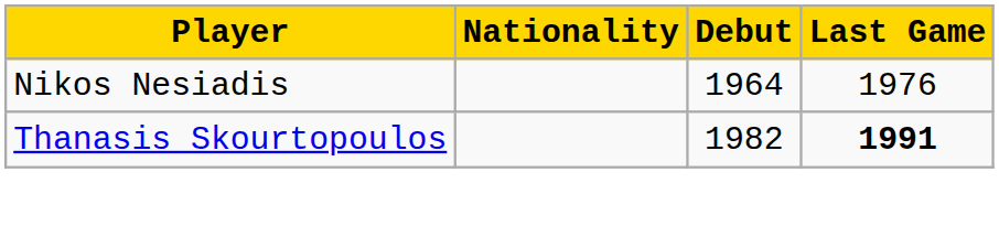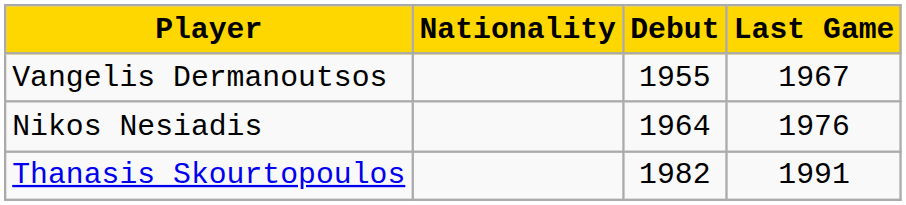+ row: Vangelis Dermanoutsos | 1955 | 1967
Thanasis Skourtopoulos | Last Game: bold -> normal
